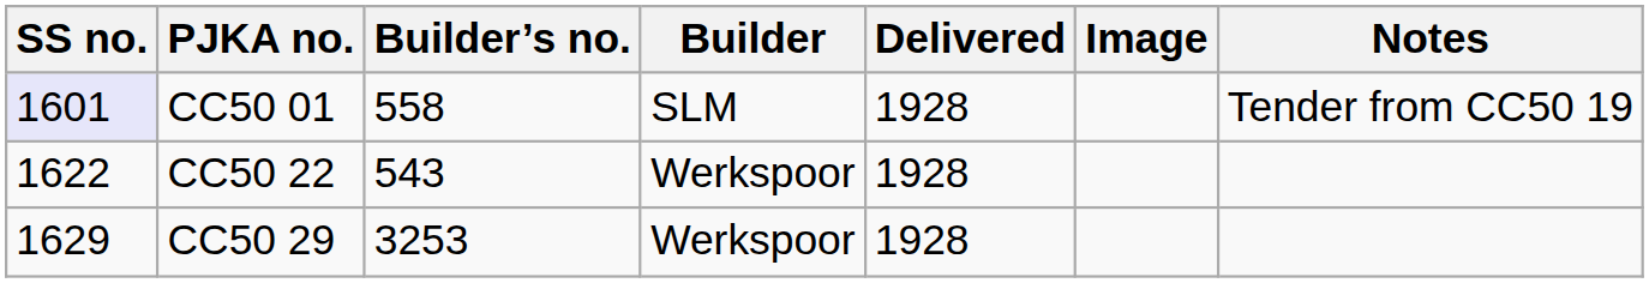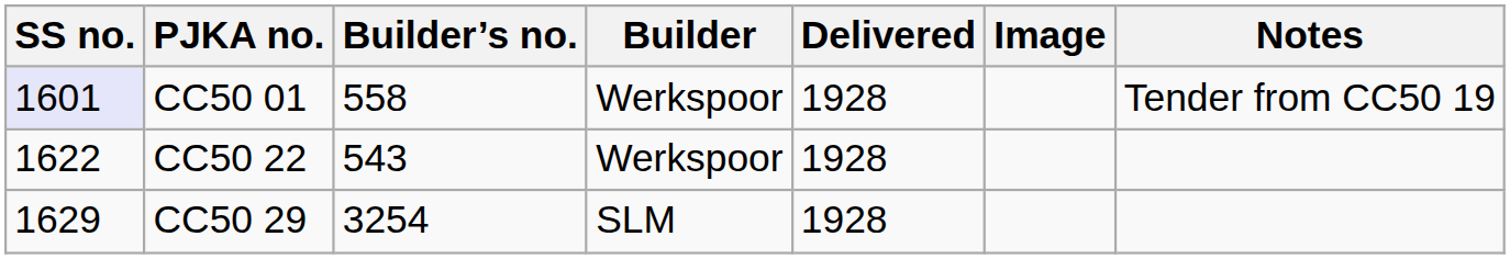CC50 01 | Builder: SLM -> Werkspoor
CC50 29 | Builder’s no.: 3253 -> 3254
CC50 29 | Builder: Werkspoor -> SLM
